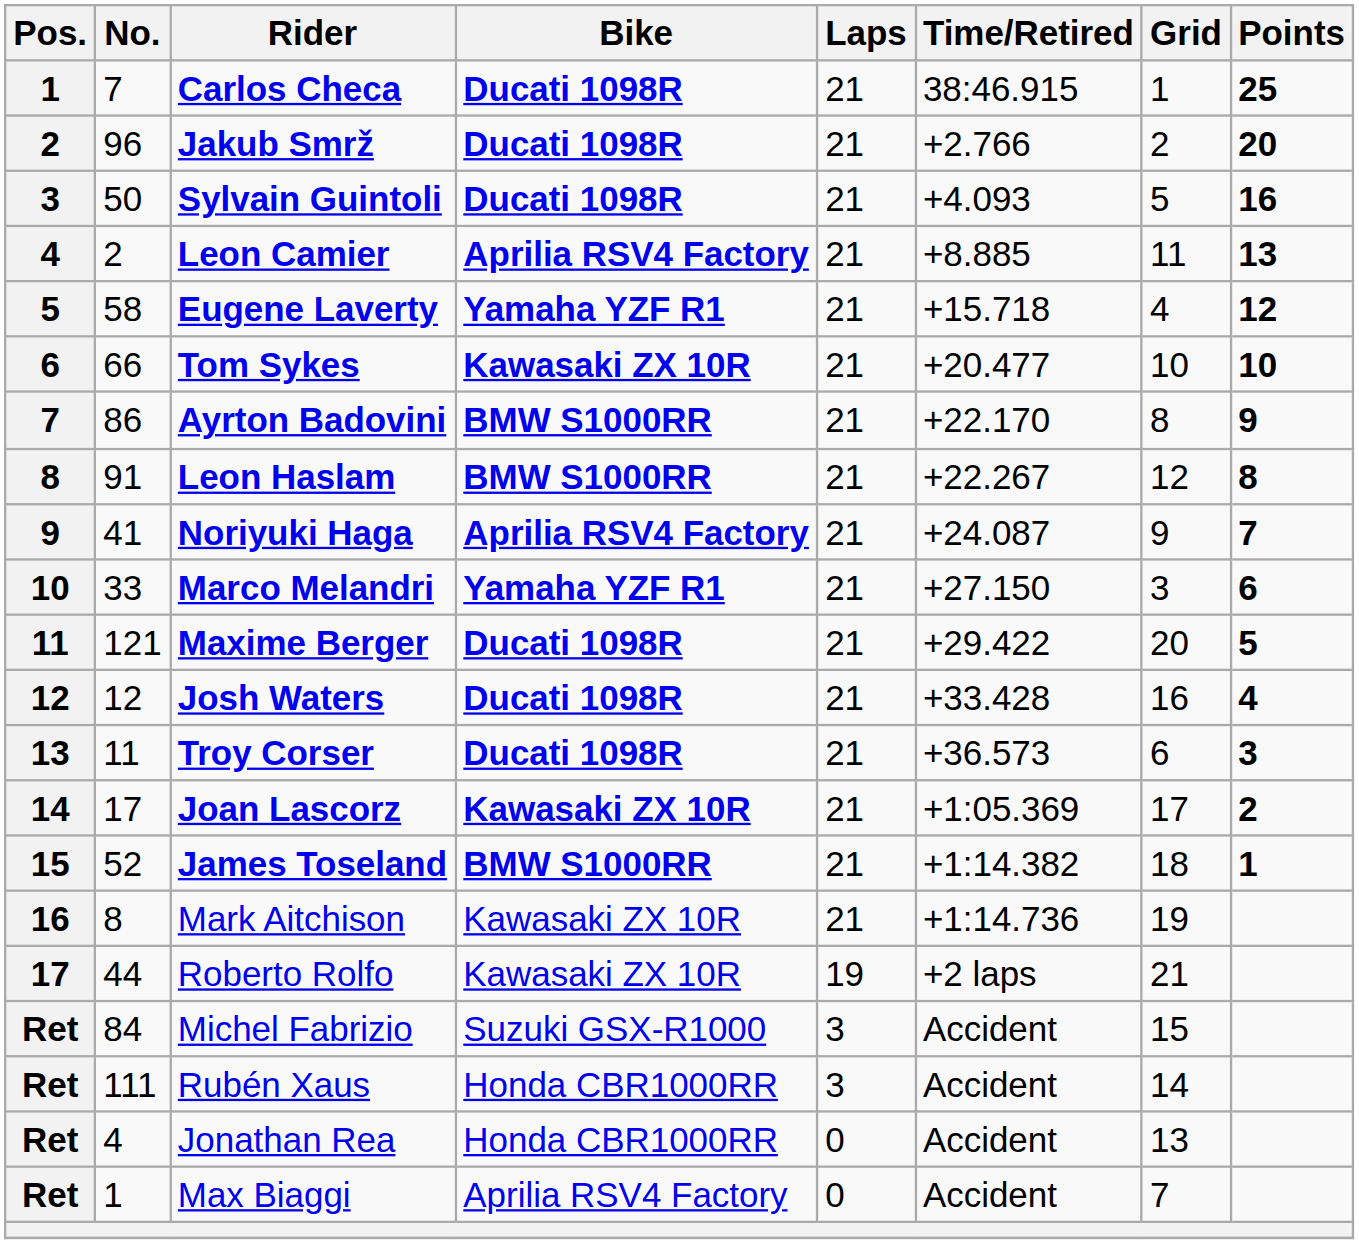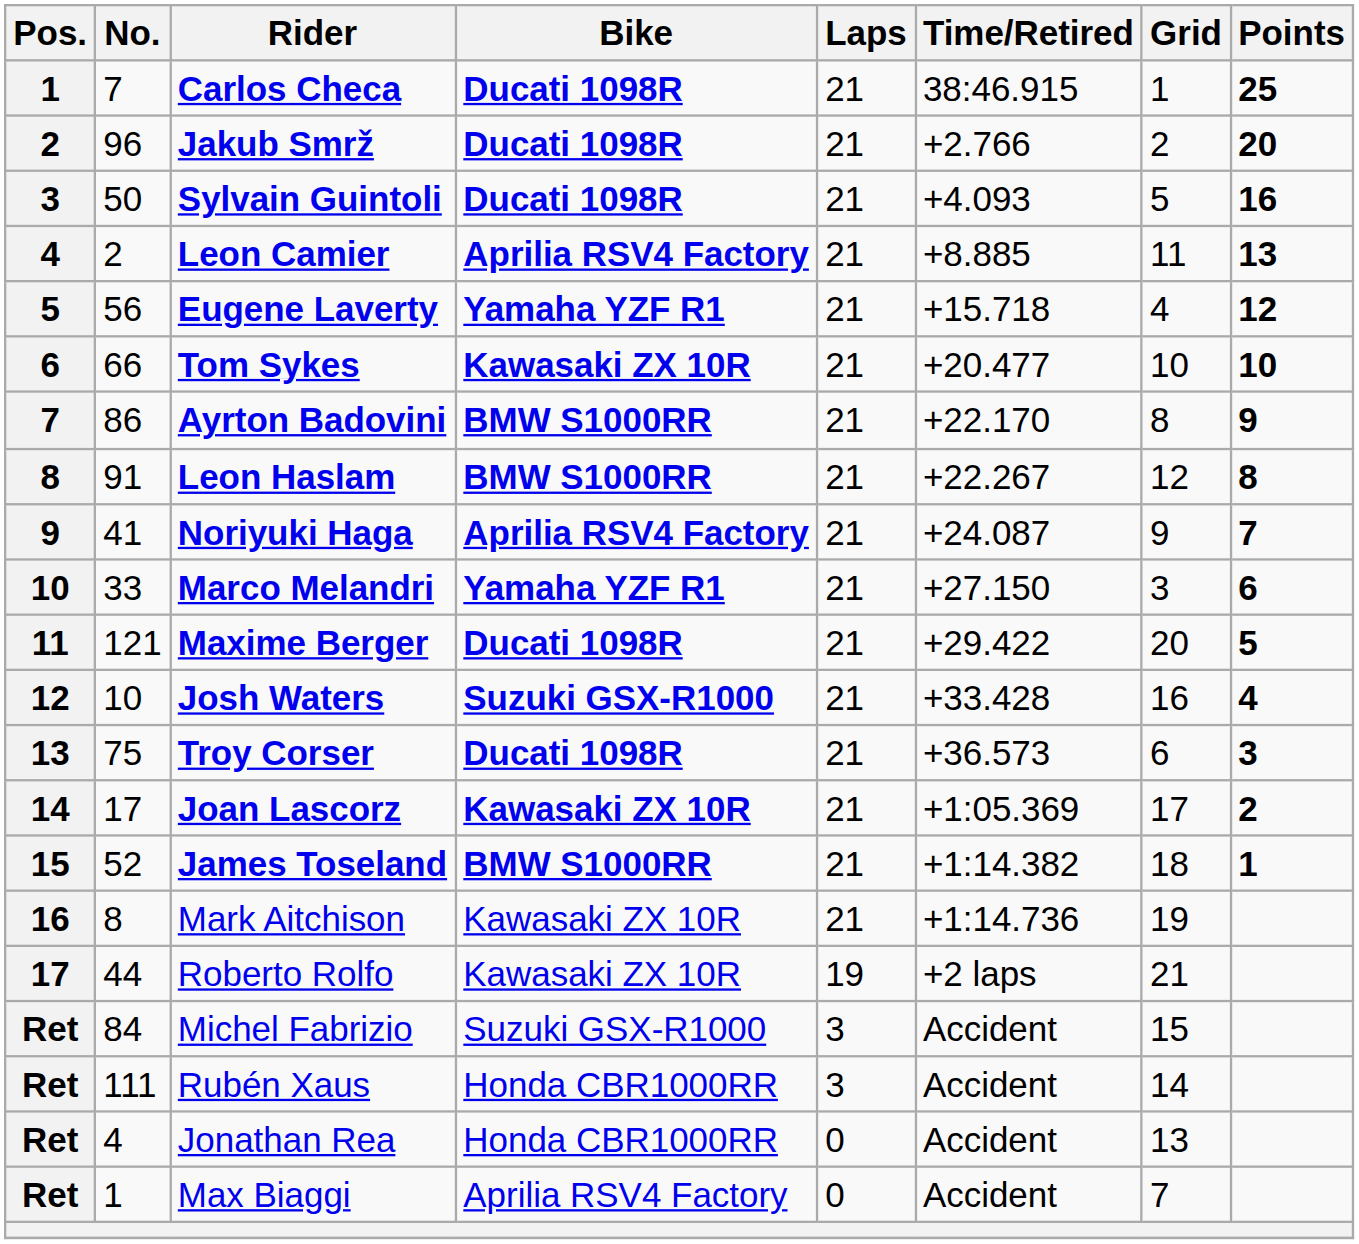Eugene Laverty | No.: 58 -> 56
Josh Waters | No.: 12 -> 10
Josh Waters | Bike: Ducati 1098R -> Suzuki GSX-R1000
Troy Corser | No.: 11 -> 75
